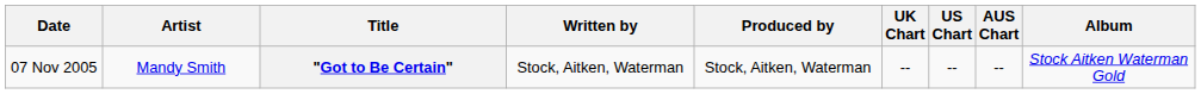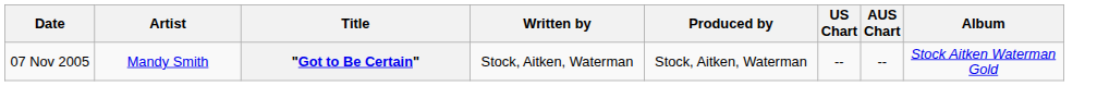- column: UK Chart | --
